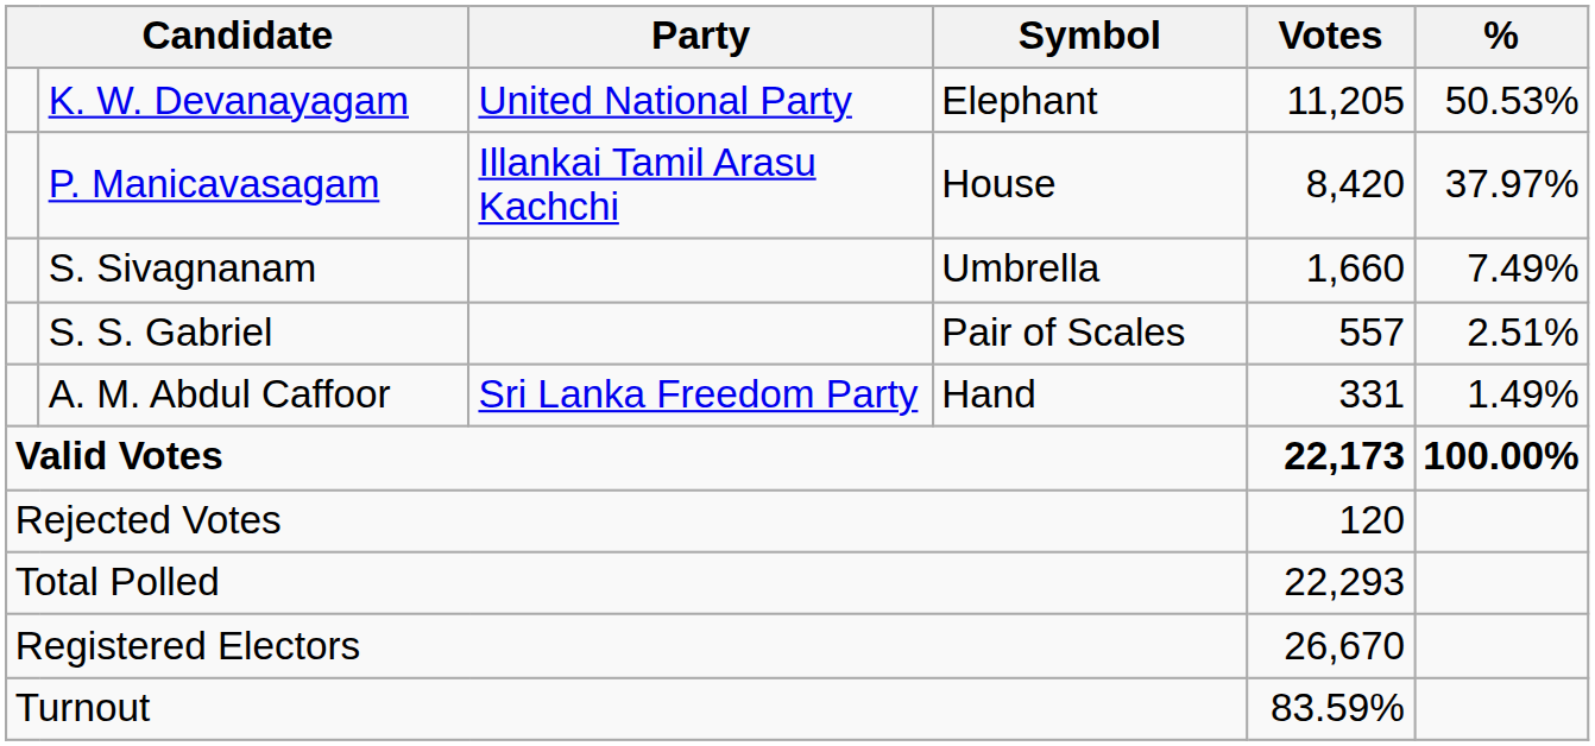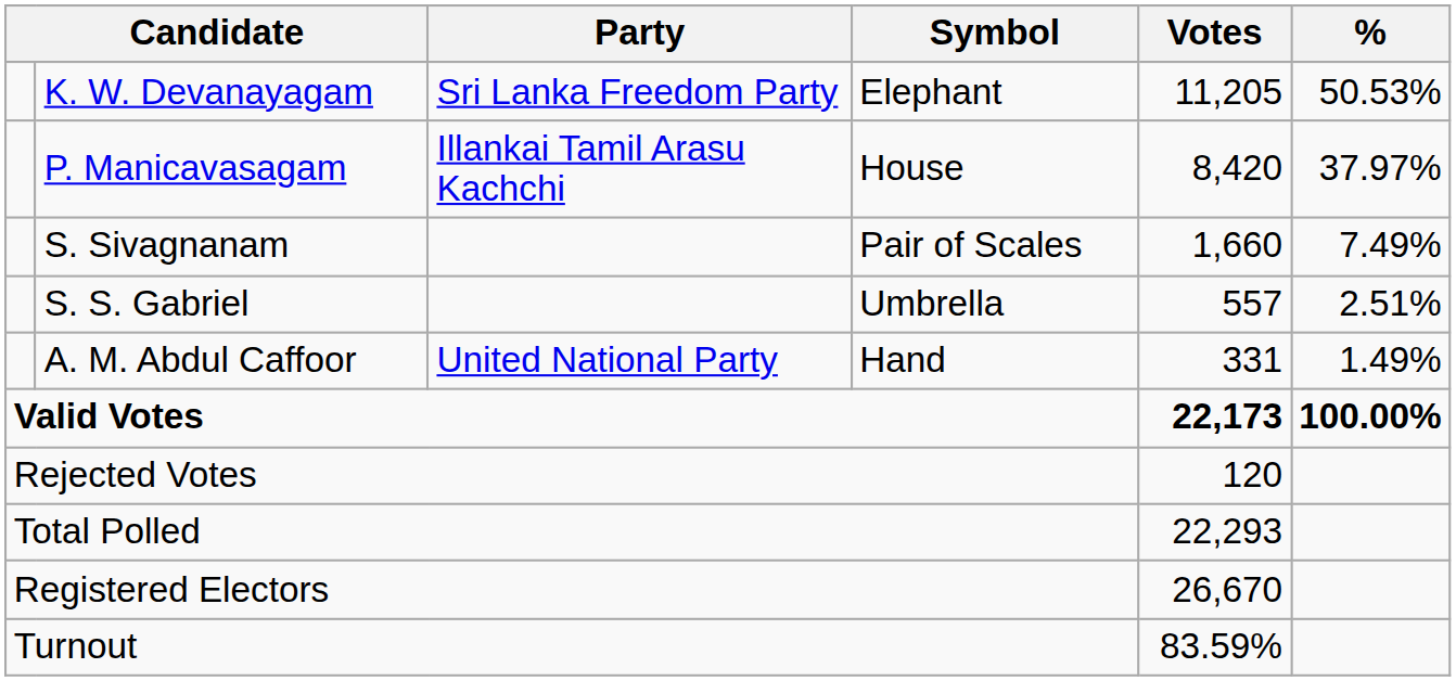K. W. Devanayagam | Party: United National Party -> Sri Lanka Freedom Party
S. Sivagnanam | Symbol: Umbrella -> Pair of Scales
S. S. Gabriel | Symbol: Pair of Scales -> Umbrella
A. M. Abdul Caffoor | Party: Sri Lanka Freedom Party -> United National Party
